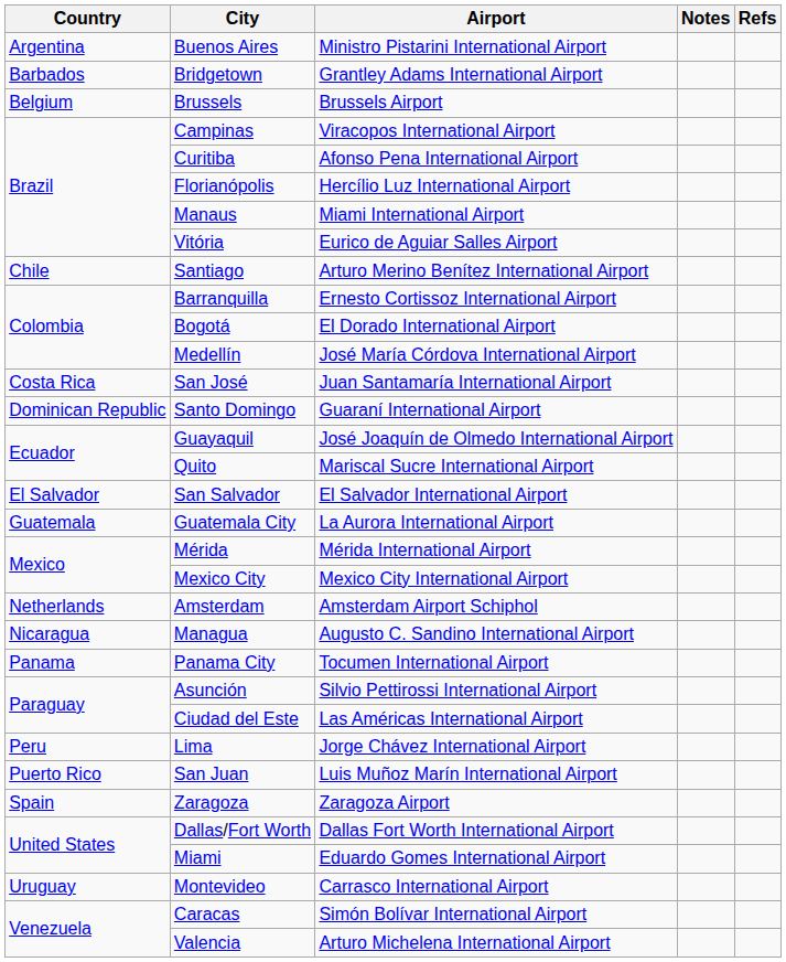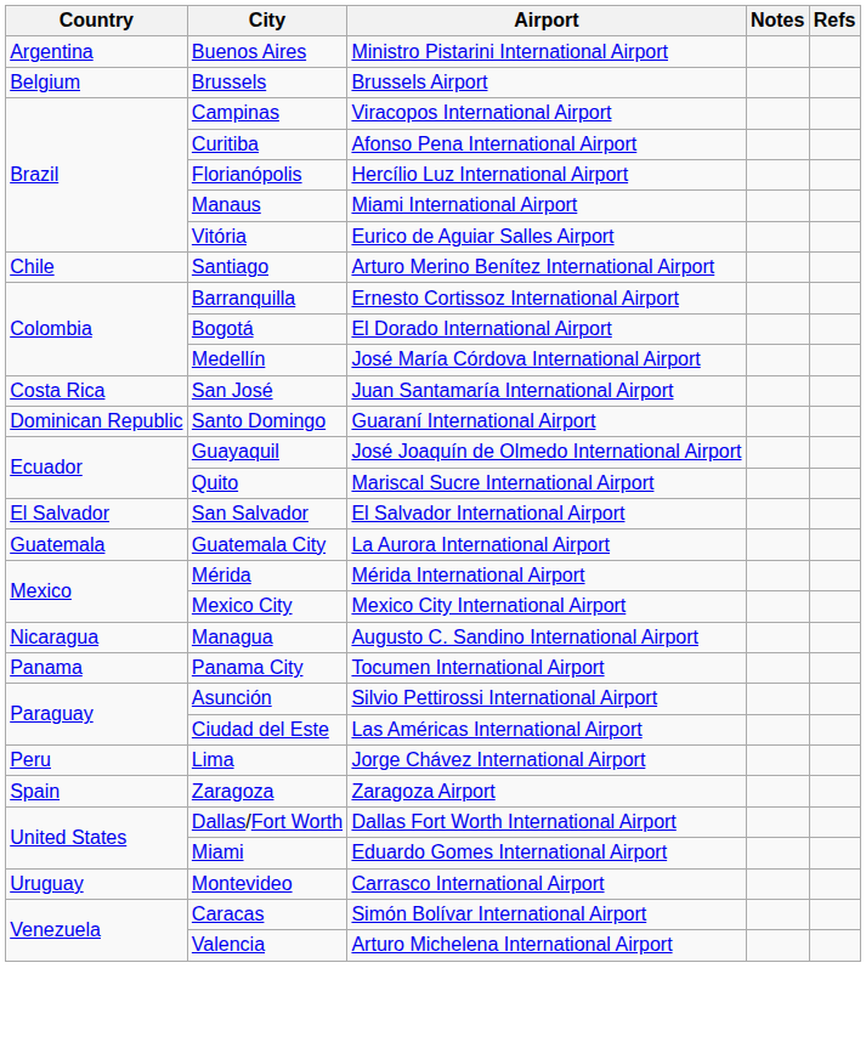- row: Barbados | Bridgetown | Grantley Adams International Airport
- row: Netherlands | Amsterdam | Amsterdam Airport Schiphol
- row: Puerto Rico | San Juan | Luis Muñoz Marín International Airport
